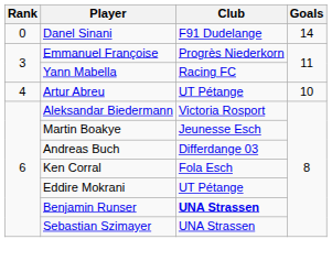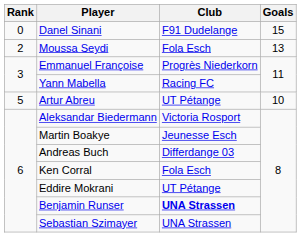Danel Sinani | Goals: 14 -> 15
+ row: 2 | Moussa Seydi | Fola Esch | 13
Artur Abreu | Rank: 4 -> 5
